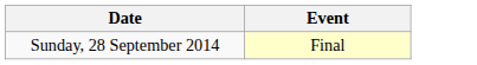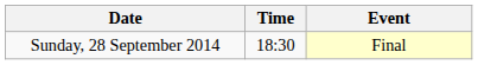+ column: Time | 18:30
